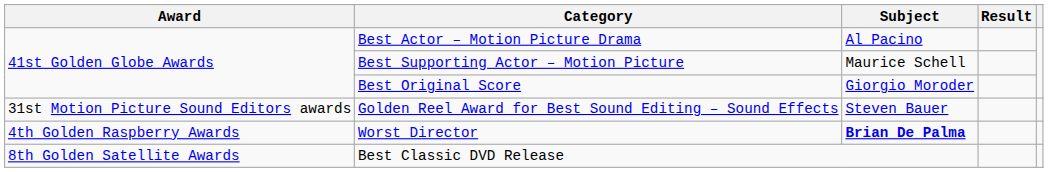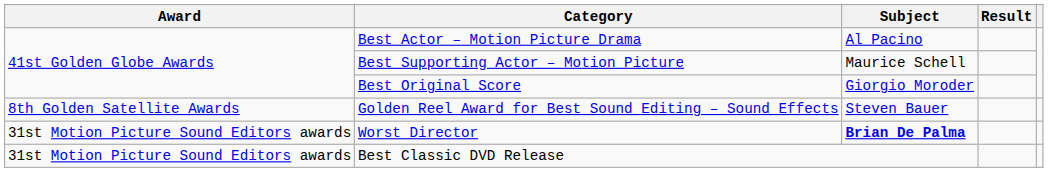Golden Reel Award for Best Sound Editing – Sound Effects | Award: 31st Motion Picture Sound Editors awards -> 8th Golden Satellite Awards
Worst Director | Award: 4th Golden Raspberry Awards -> 31st Motion Picture Sound Editors awards
Best Classic DVD Release | Award: 8th Golden Satellite Awards -> 31st Motion Picture Sound Editors awards
